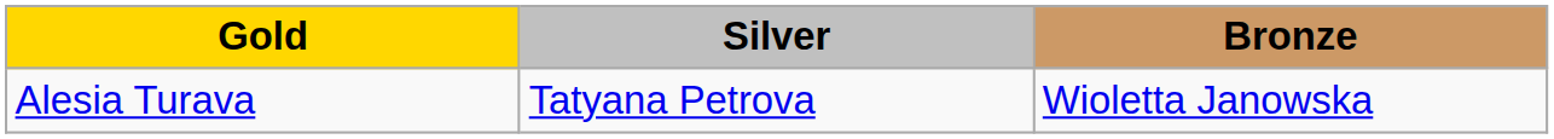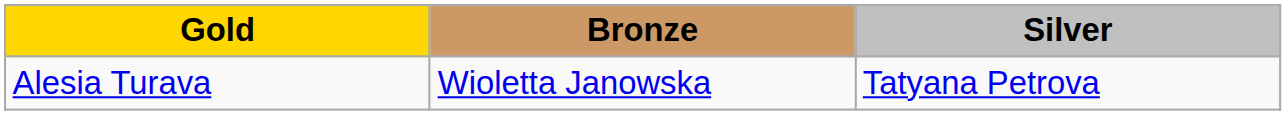columns swapped: Silver <-> Bronze
